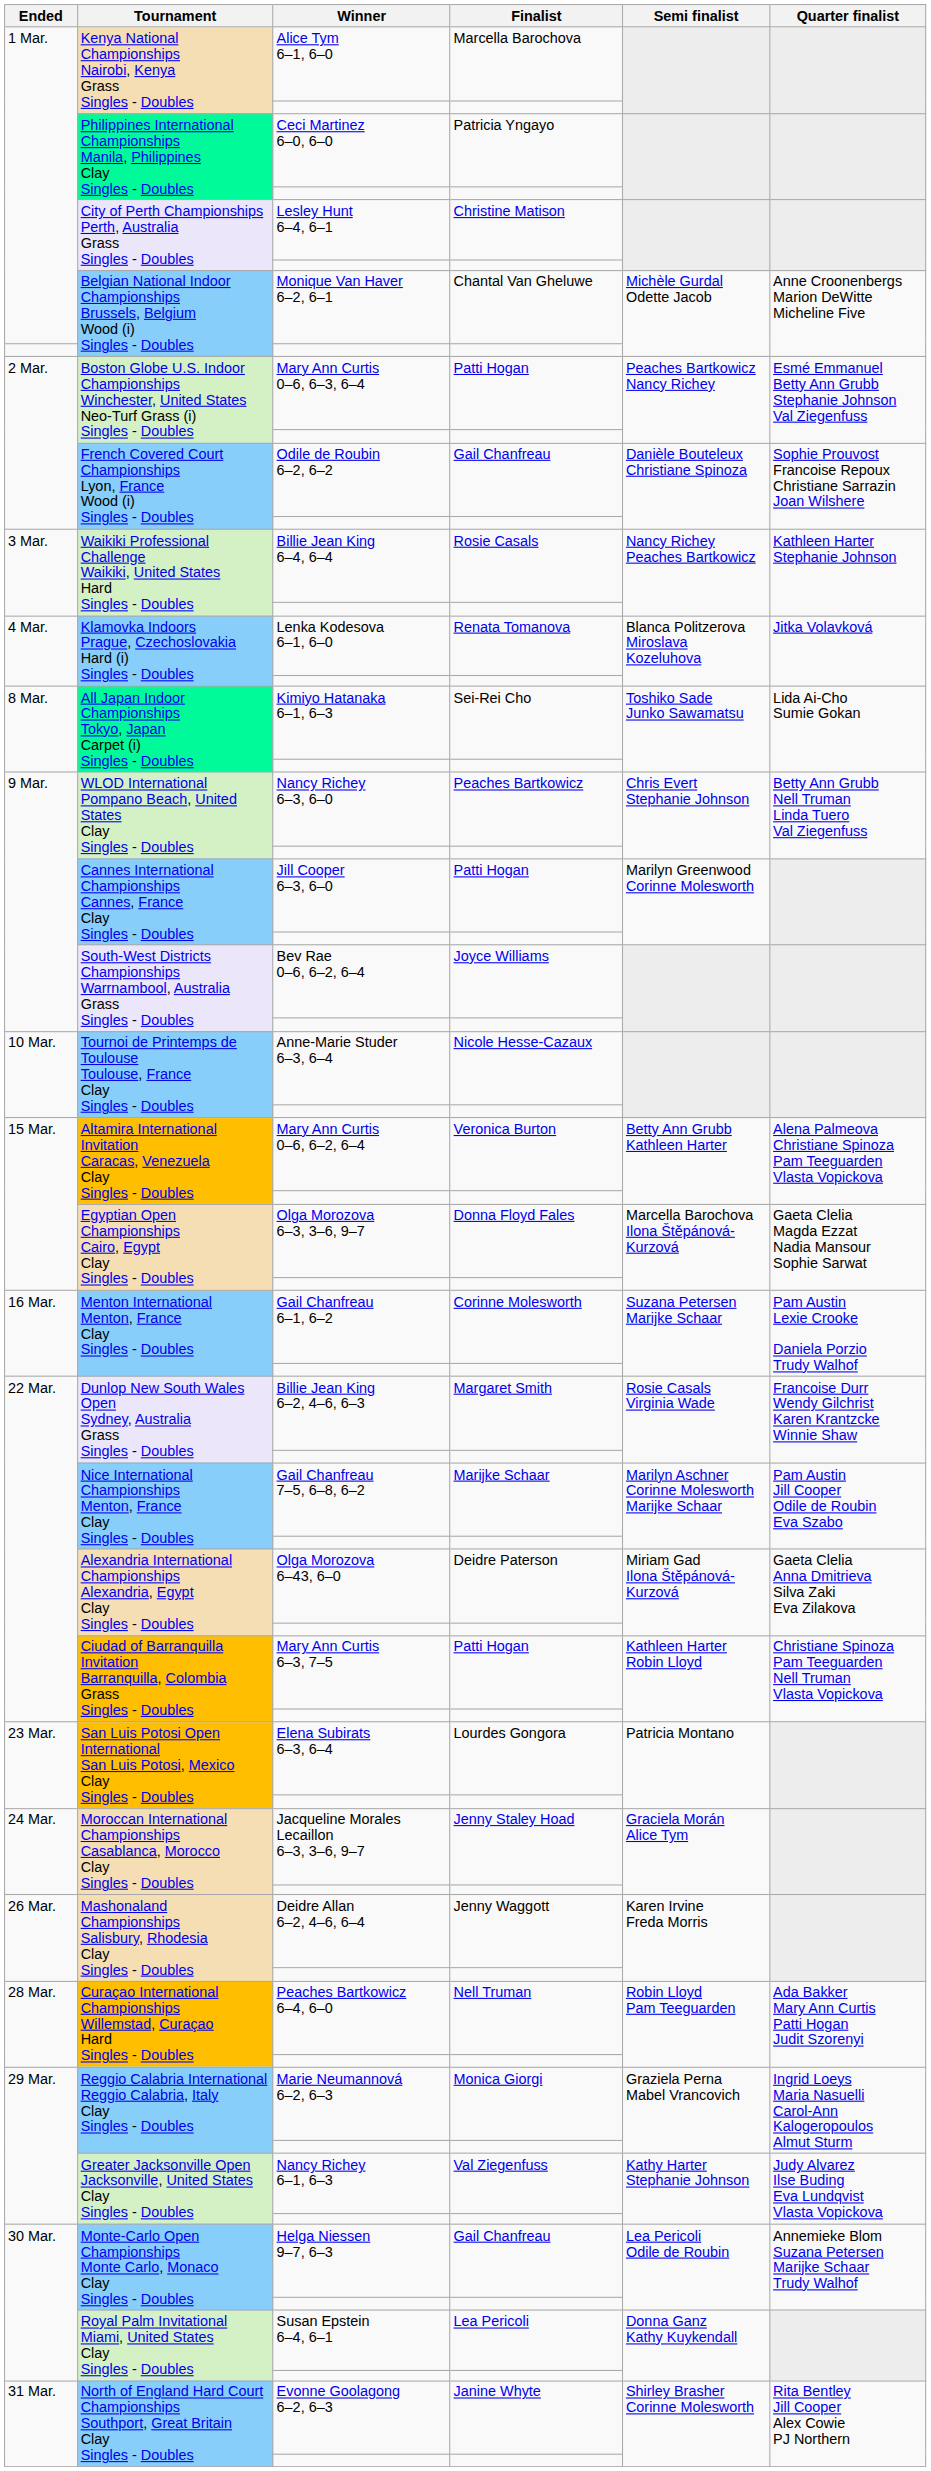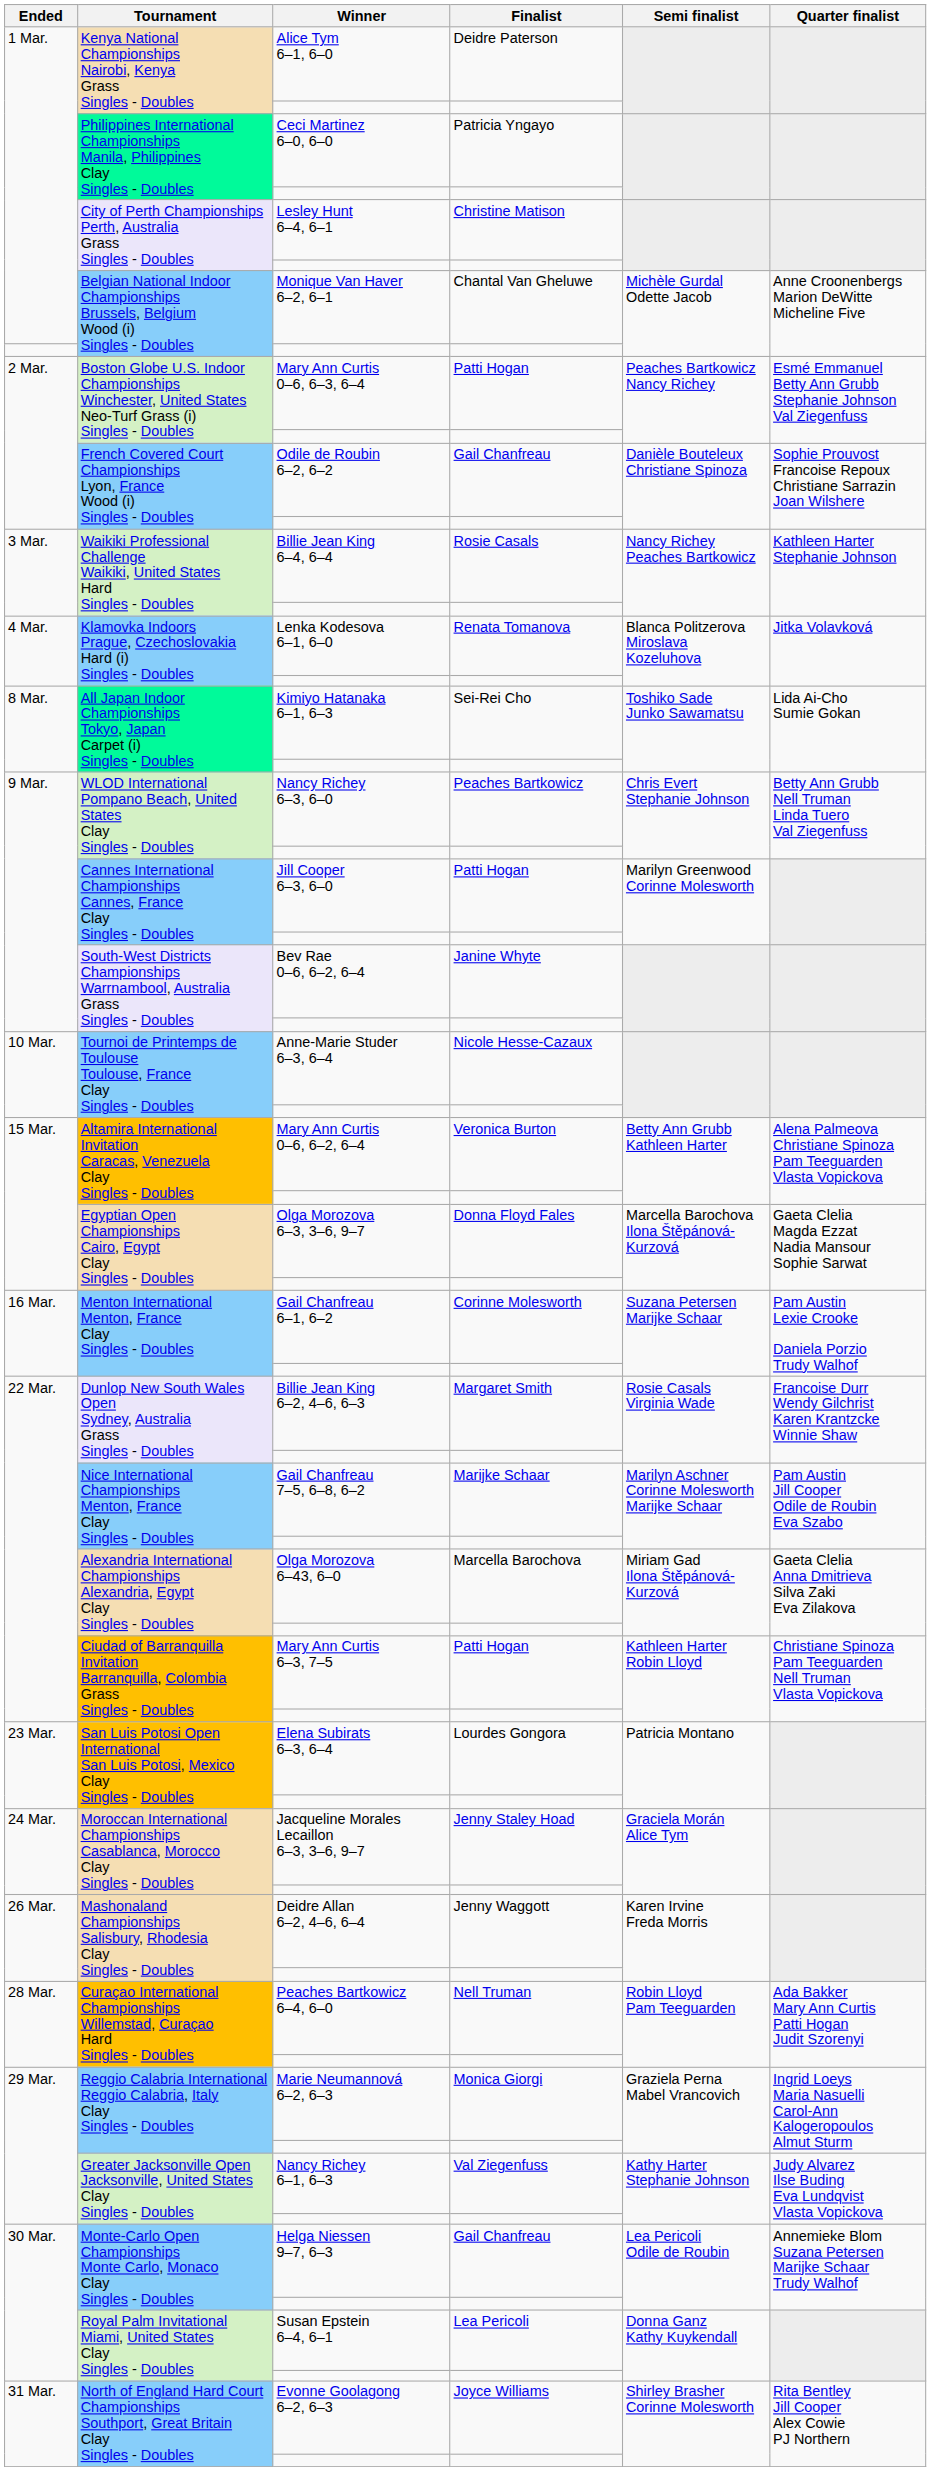Alice Tym 6–1, 6–0 | Finalist: Marcella Barochova -> Deidre Paterson
Bev Rae 0–6, 6–2, 6–4 | Finalist: Joyce Williams -> Janine Whyte
Olga Morozova 6–43, 6–0 | Finalist: Deidre Paterson -> Marcella Barochova
Evonne Goolagong 6–2, 6–3 | Finalist: Janine Whyte -> Joyce Williams
